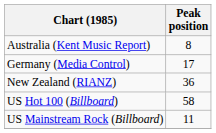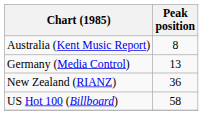Germany (Media Control) | Peak position: 17 -> 13
- row: US Mainstream Rock (Billboard) | 11
